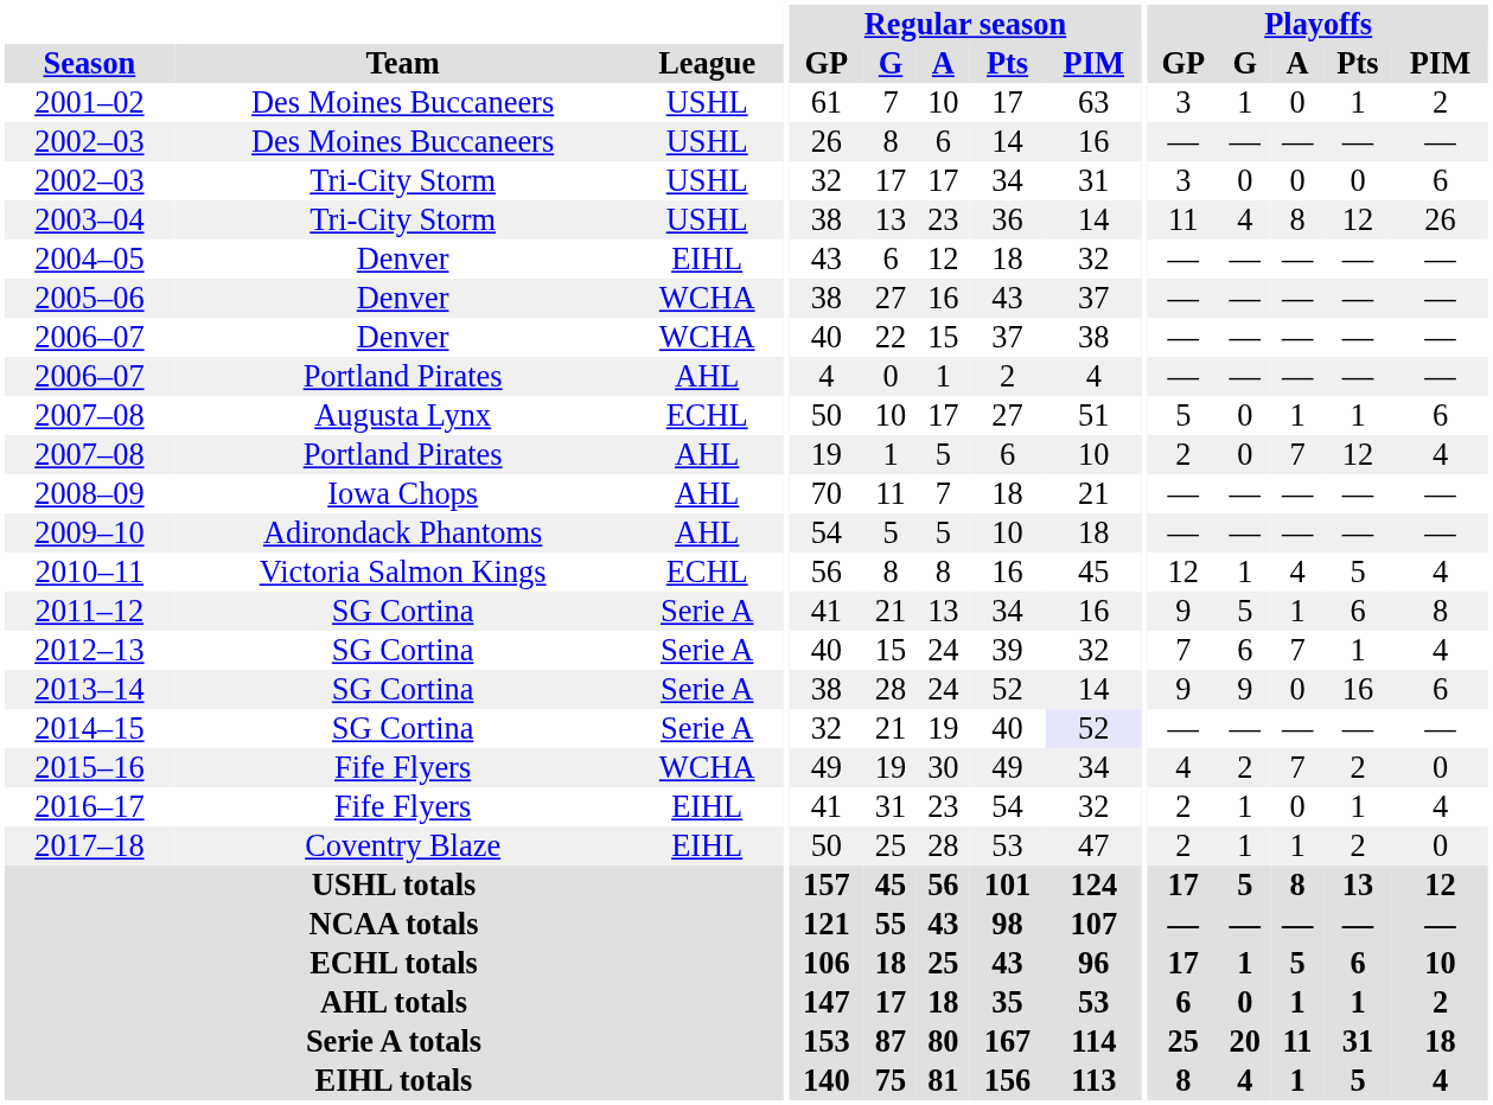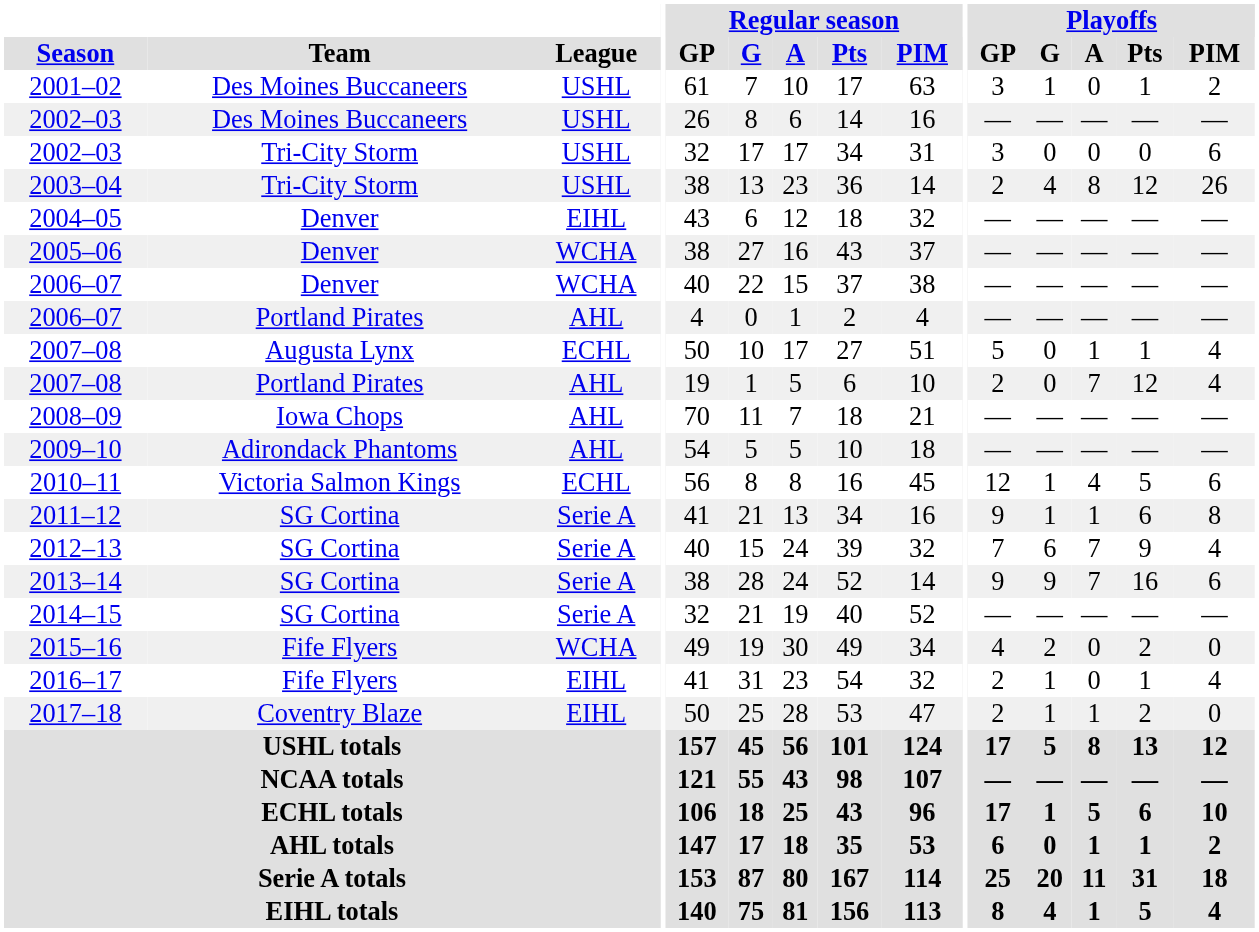2003–04 | Playoffs / GP: 11 -> 2
2007–08 / Augusta Lynx | Playoffs / PIM: 6 -> 4
2010–11 | Playoffs / PIM: 4 -> 6
2011–12 | Playoffs / G: 5 -> 1
2012–13 | Playoffs / Pts: 1 -> 9
2013–14 | Playoffs / A: 0 -> 7
2014–15 | Regular season / PIM: lavender background -> no background
2015–16 | Playoffs / A: 7 -> 0
